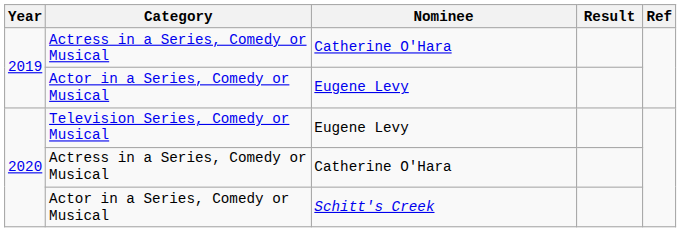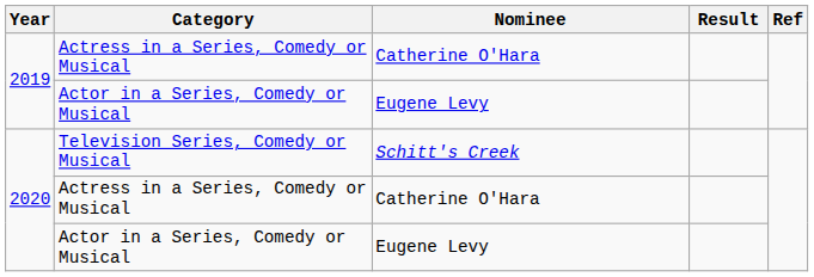Television Series, Comedy or Musical | Nominee: Eugene Levy -> Schitt's Creek
2020 / Actor in a Series, Comedy or Musical | Nominee: Schitt's Creek -> Eugene Levy
